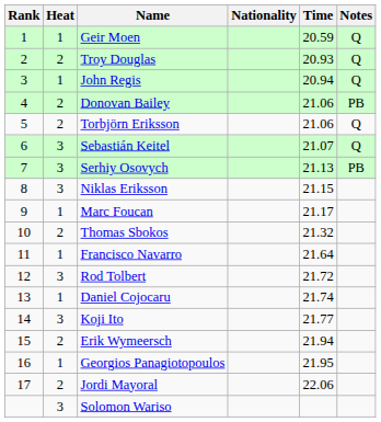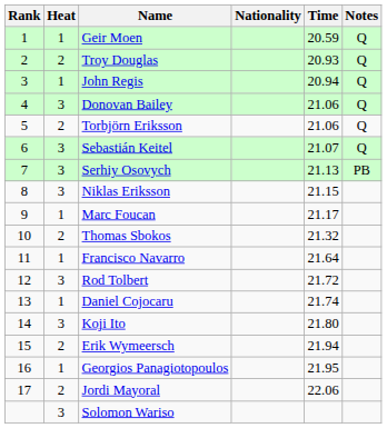Donovan Bailey | Heat: 2 -> 3
Donovan Bailey | Notes: PB -> Q
Koji Ito | Time: 21.77 -> 21.80
